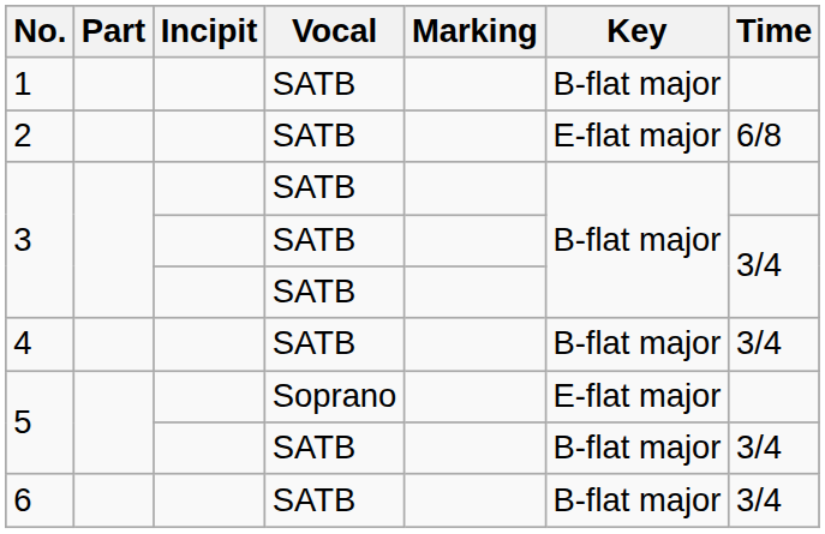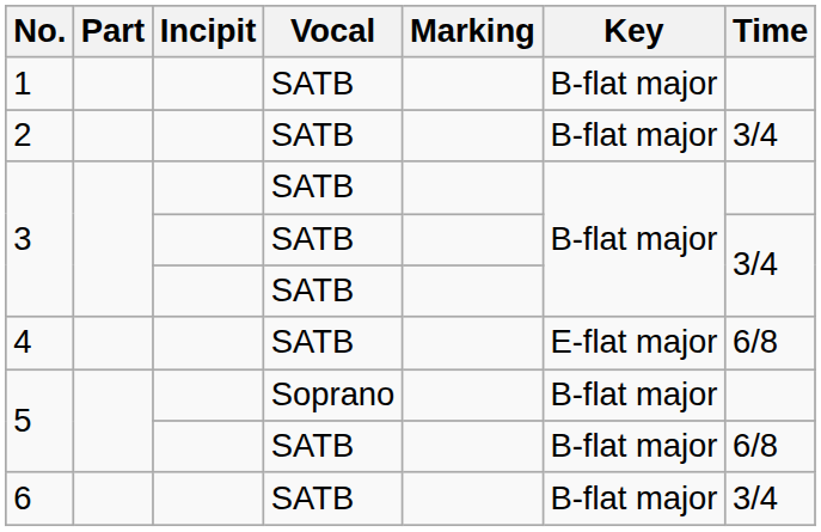2 | Key: E-flat major -> B-flat major
2 | Time: 6/8 -> 3/4
4 | Key: B-flat major -> E-flat major
4 | Time: 3/4 -> 6/8
5 / Soprano | Key: E-flat major -> B-flat major
5 / SATB | Time: 3/4 -> 6/8
